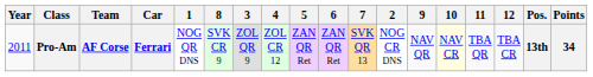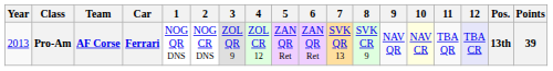columns swapped: 2 <-> 8
Pro-Am | Year: 2011 -> 2013
Pro-Am | 12: no background -> lavender background
Pro-Am | Points: 34 -> 39
